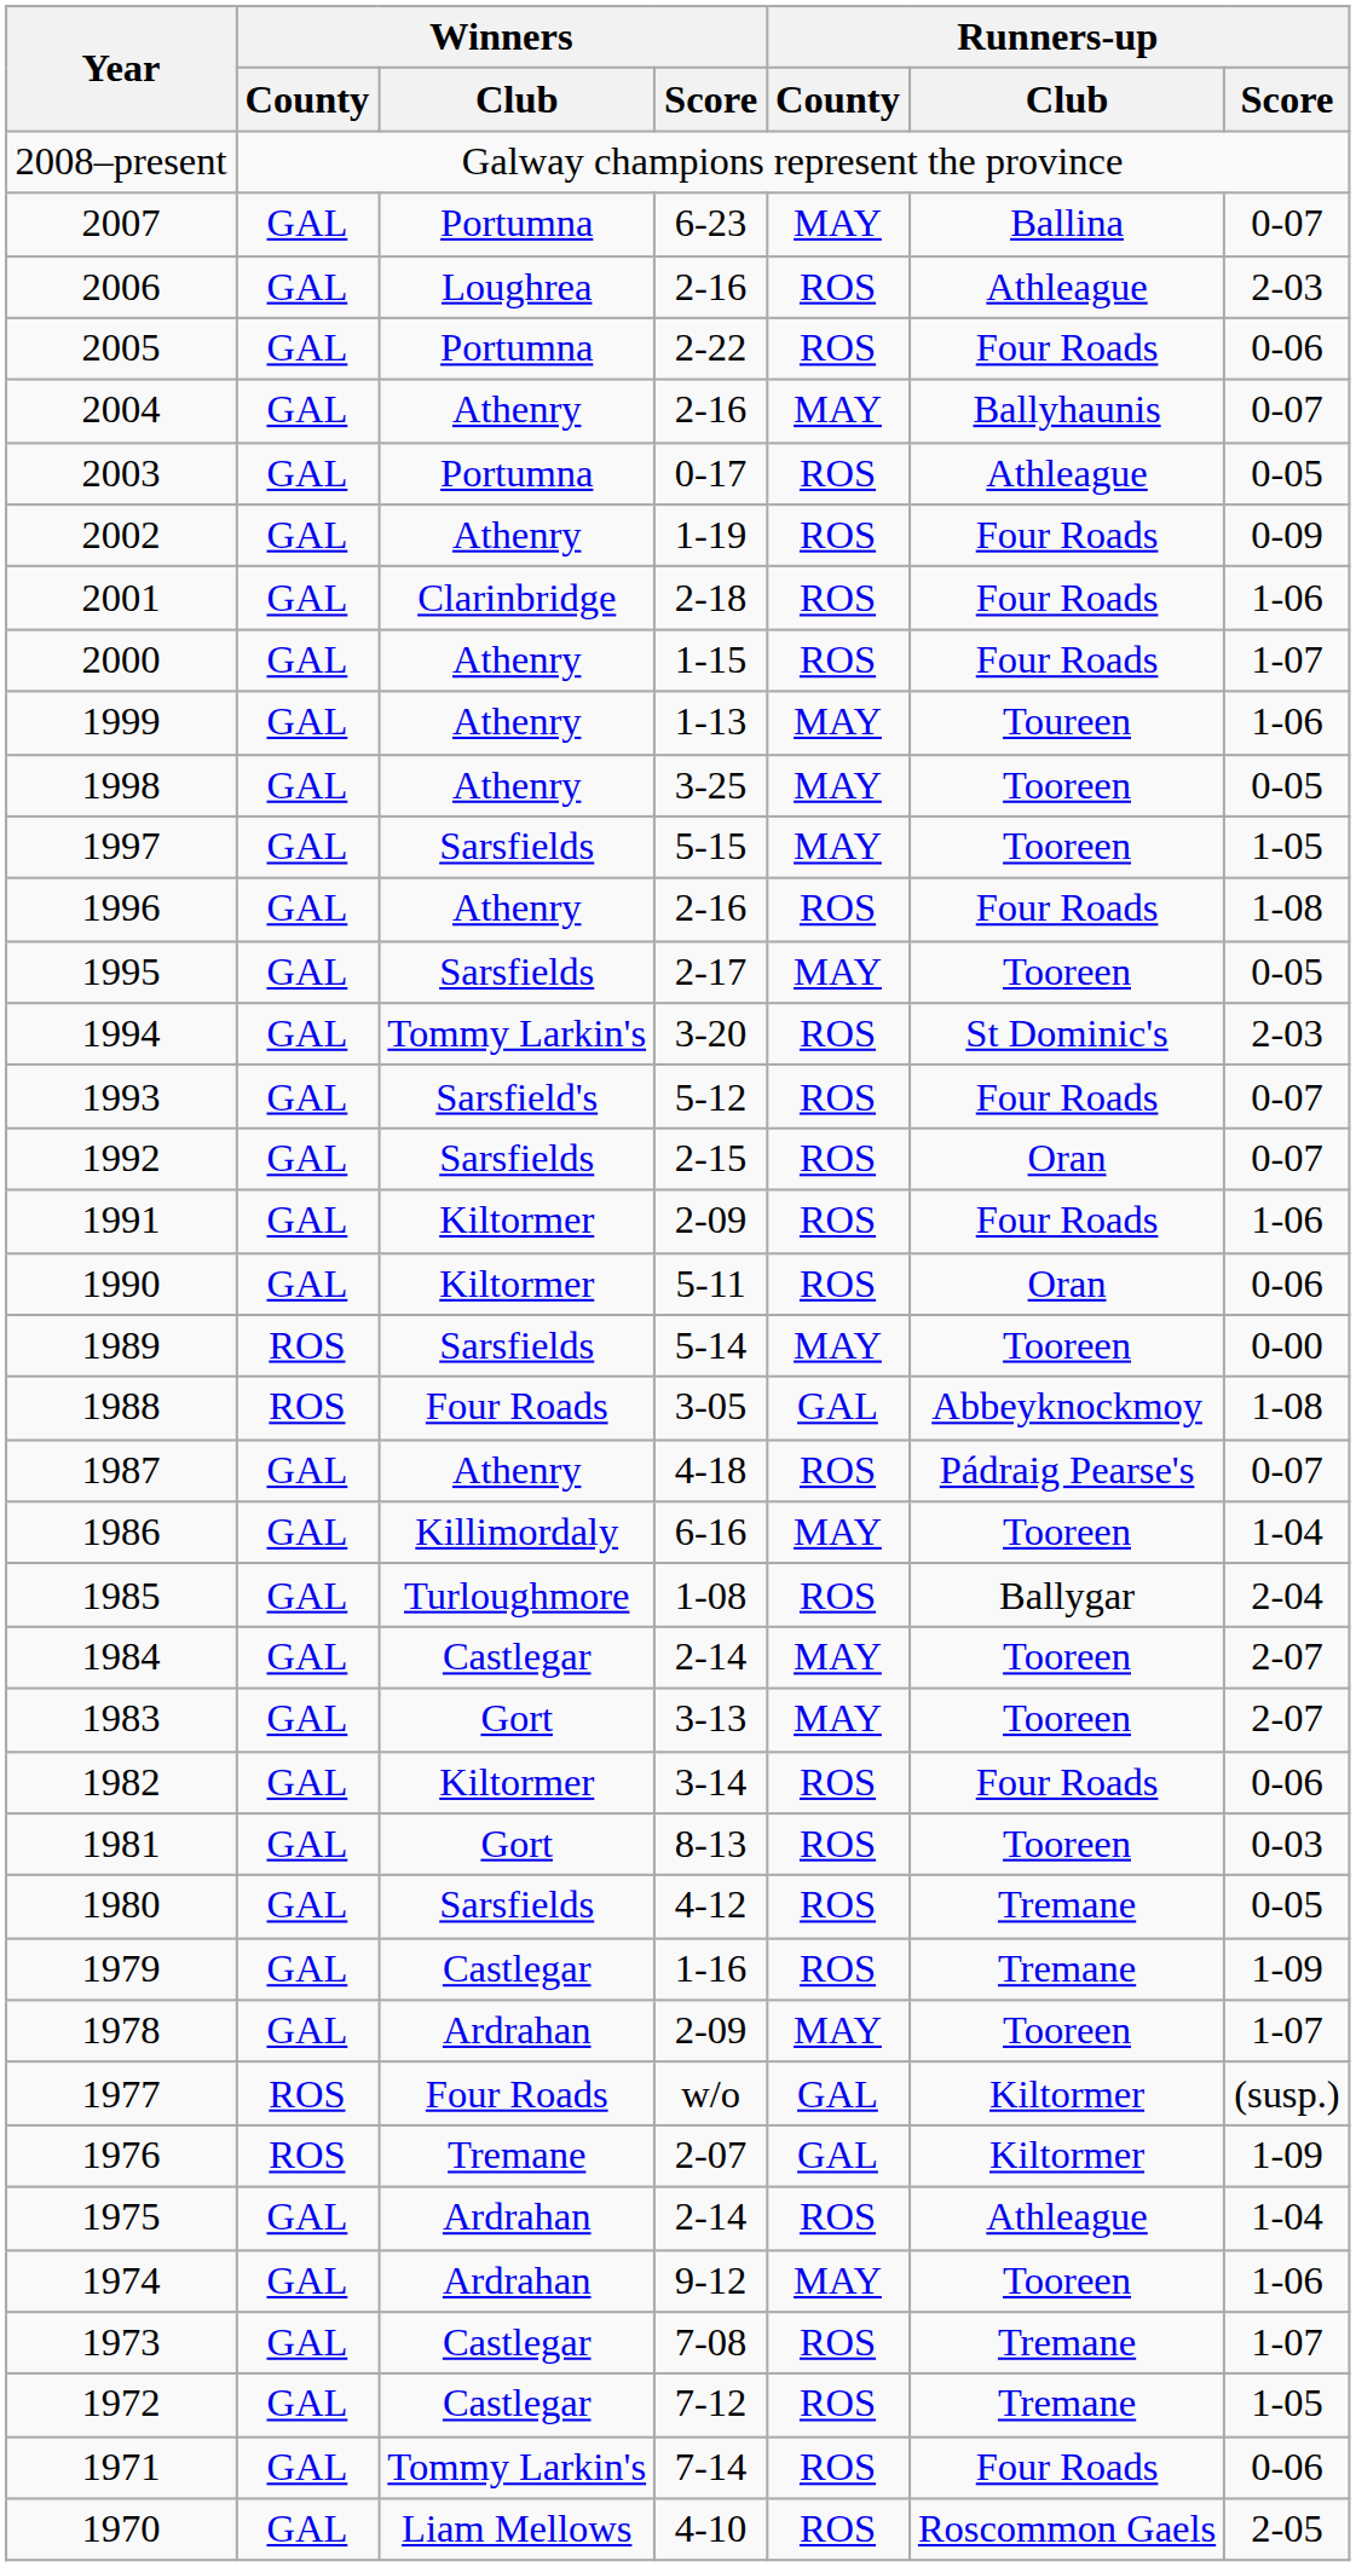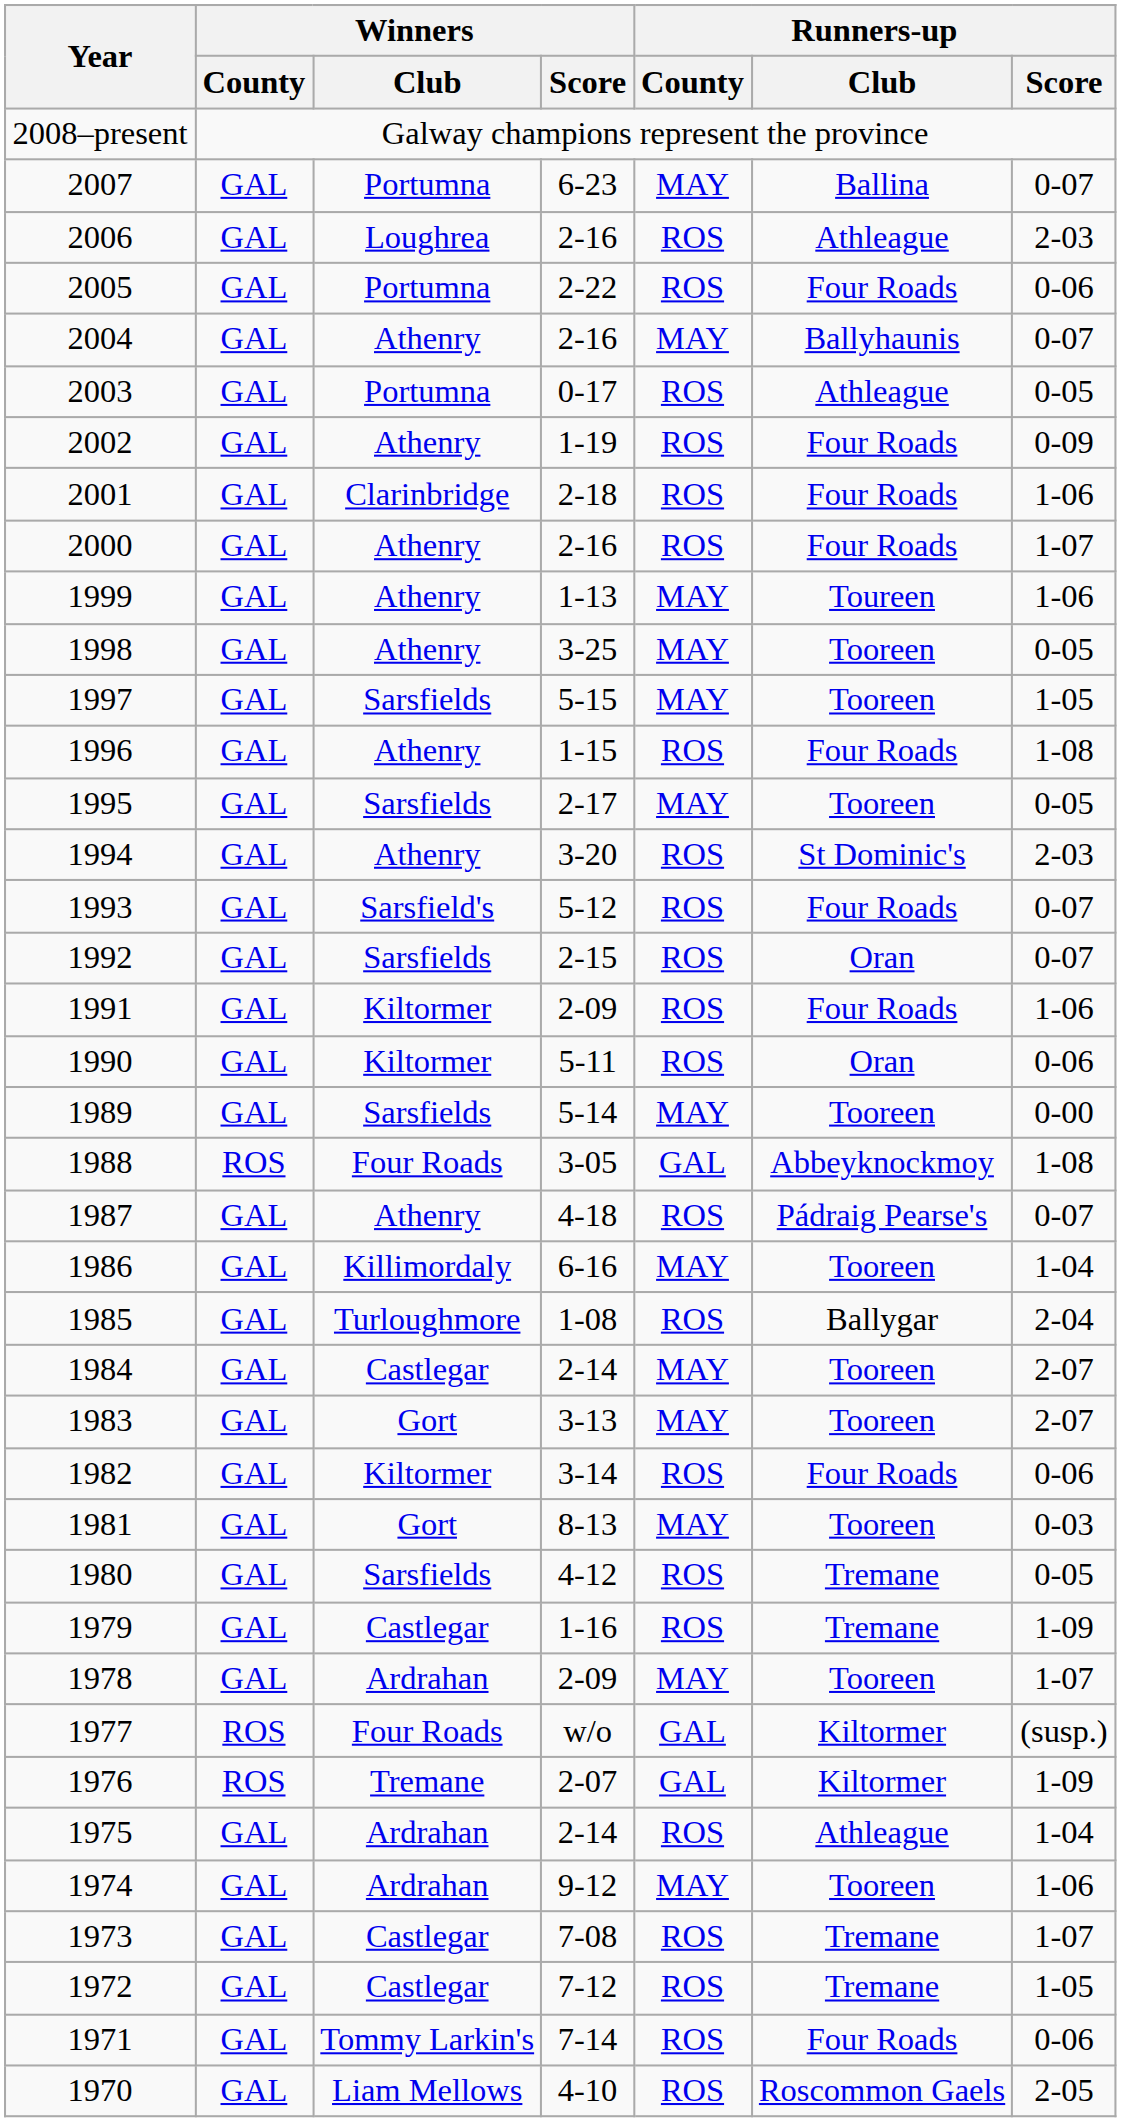2000 | Winners / Score: 1-15 -> 2-16
1996 | Winners / Score: 2-16 -> 1-15
1994 | Winners / Club: Tommy Larkin's -> Athenry
1989 | Winners / County: ROS -> GAL
1981 | Runners-up / County: ROS -> MAY
